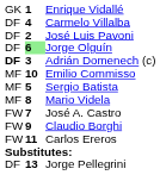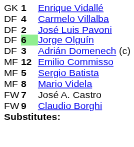Adrián Domenech (c) | column 1: bold -> normal
Emilio Commisso | column 2: 10 -> 12
- row: FW | 11 | Carlos Ereros
- row: DF | 13 | Jorge Pellegrini
